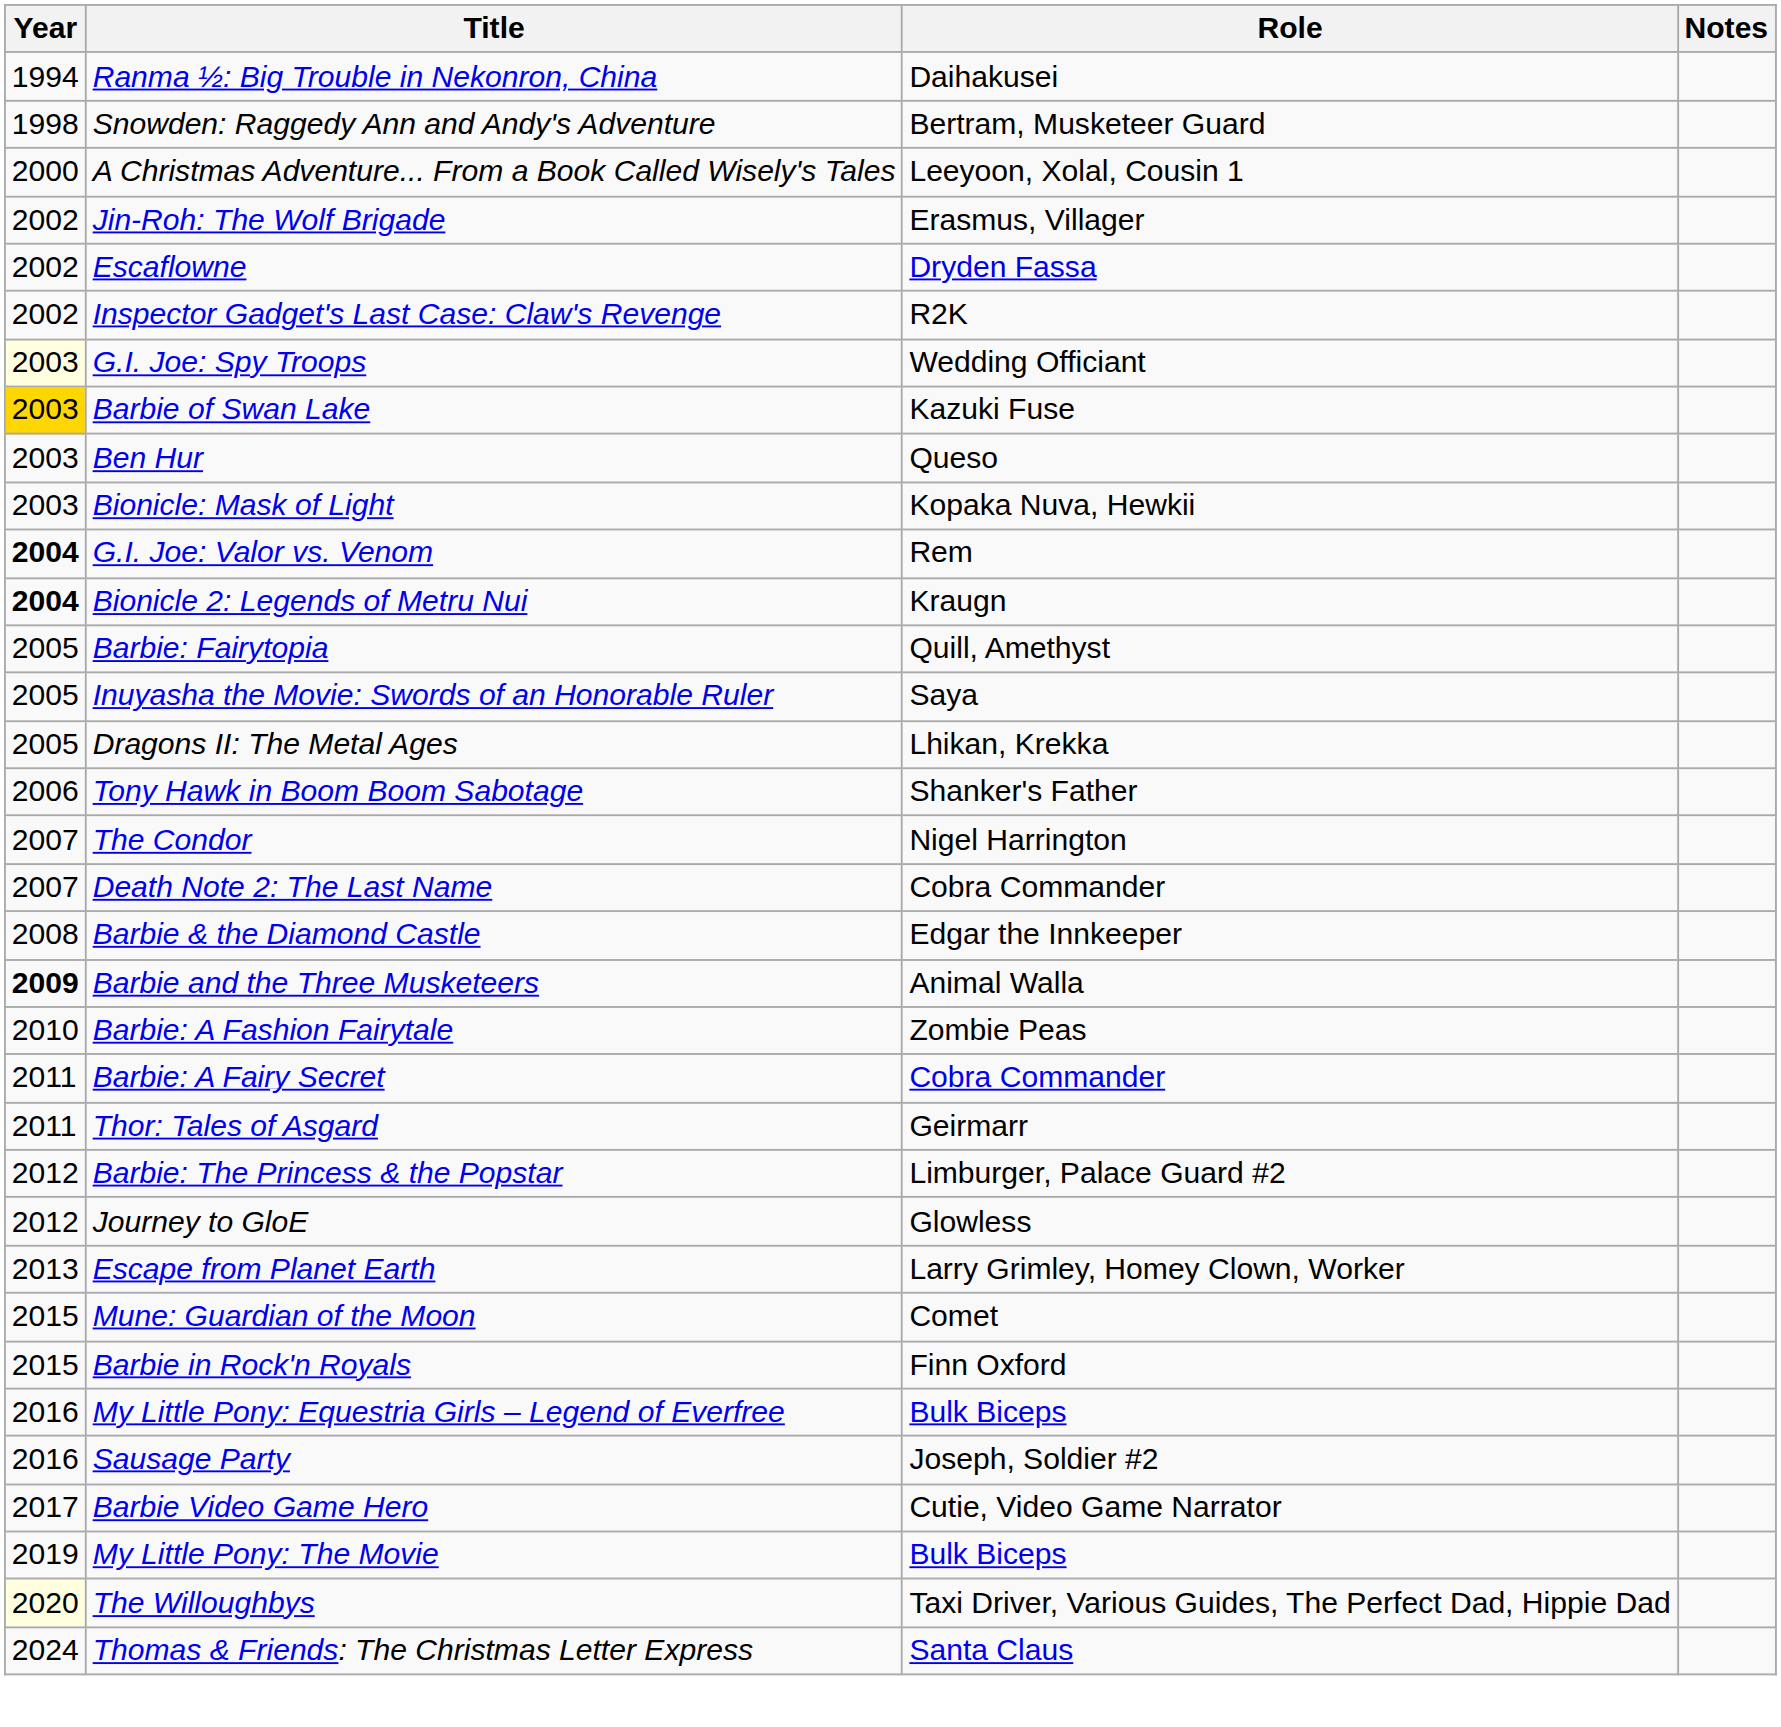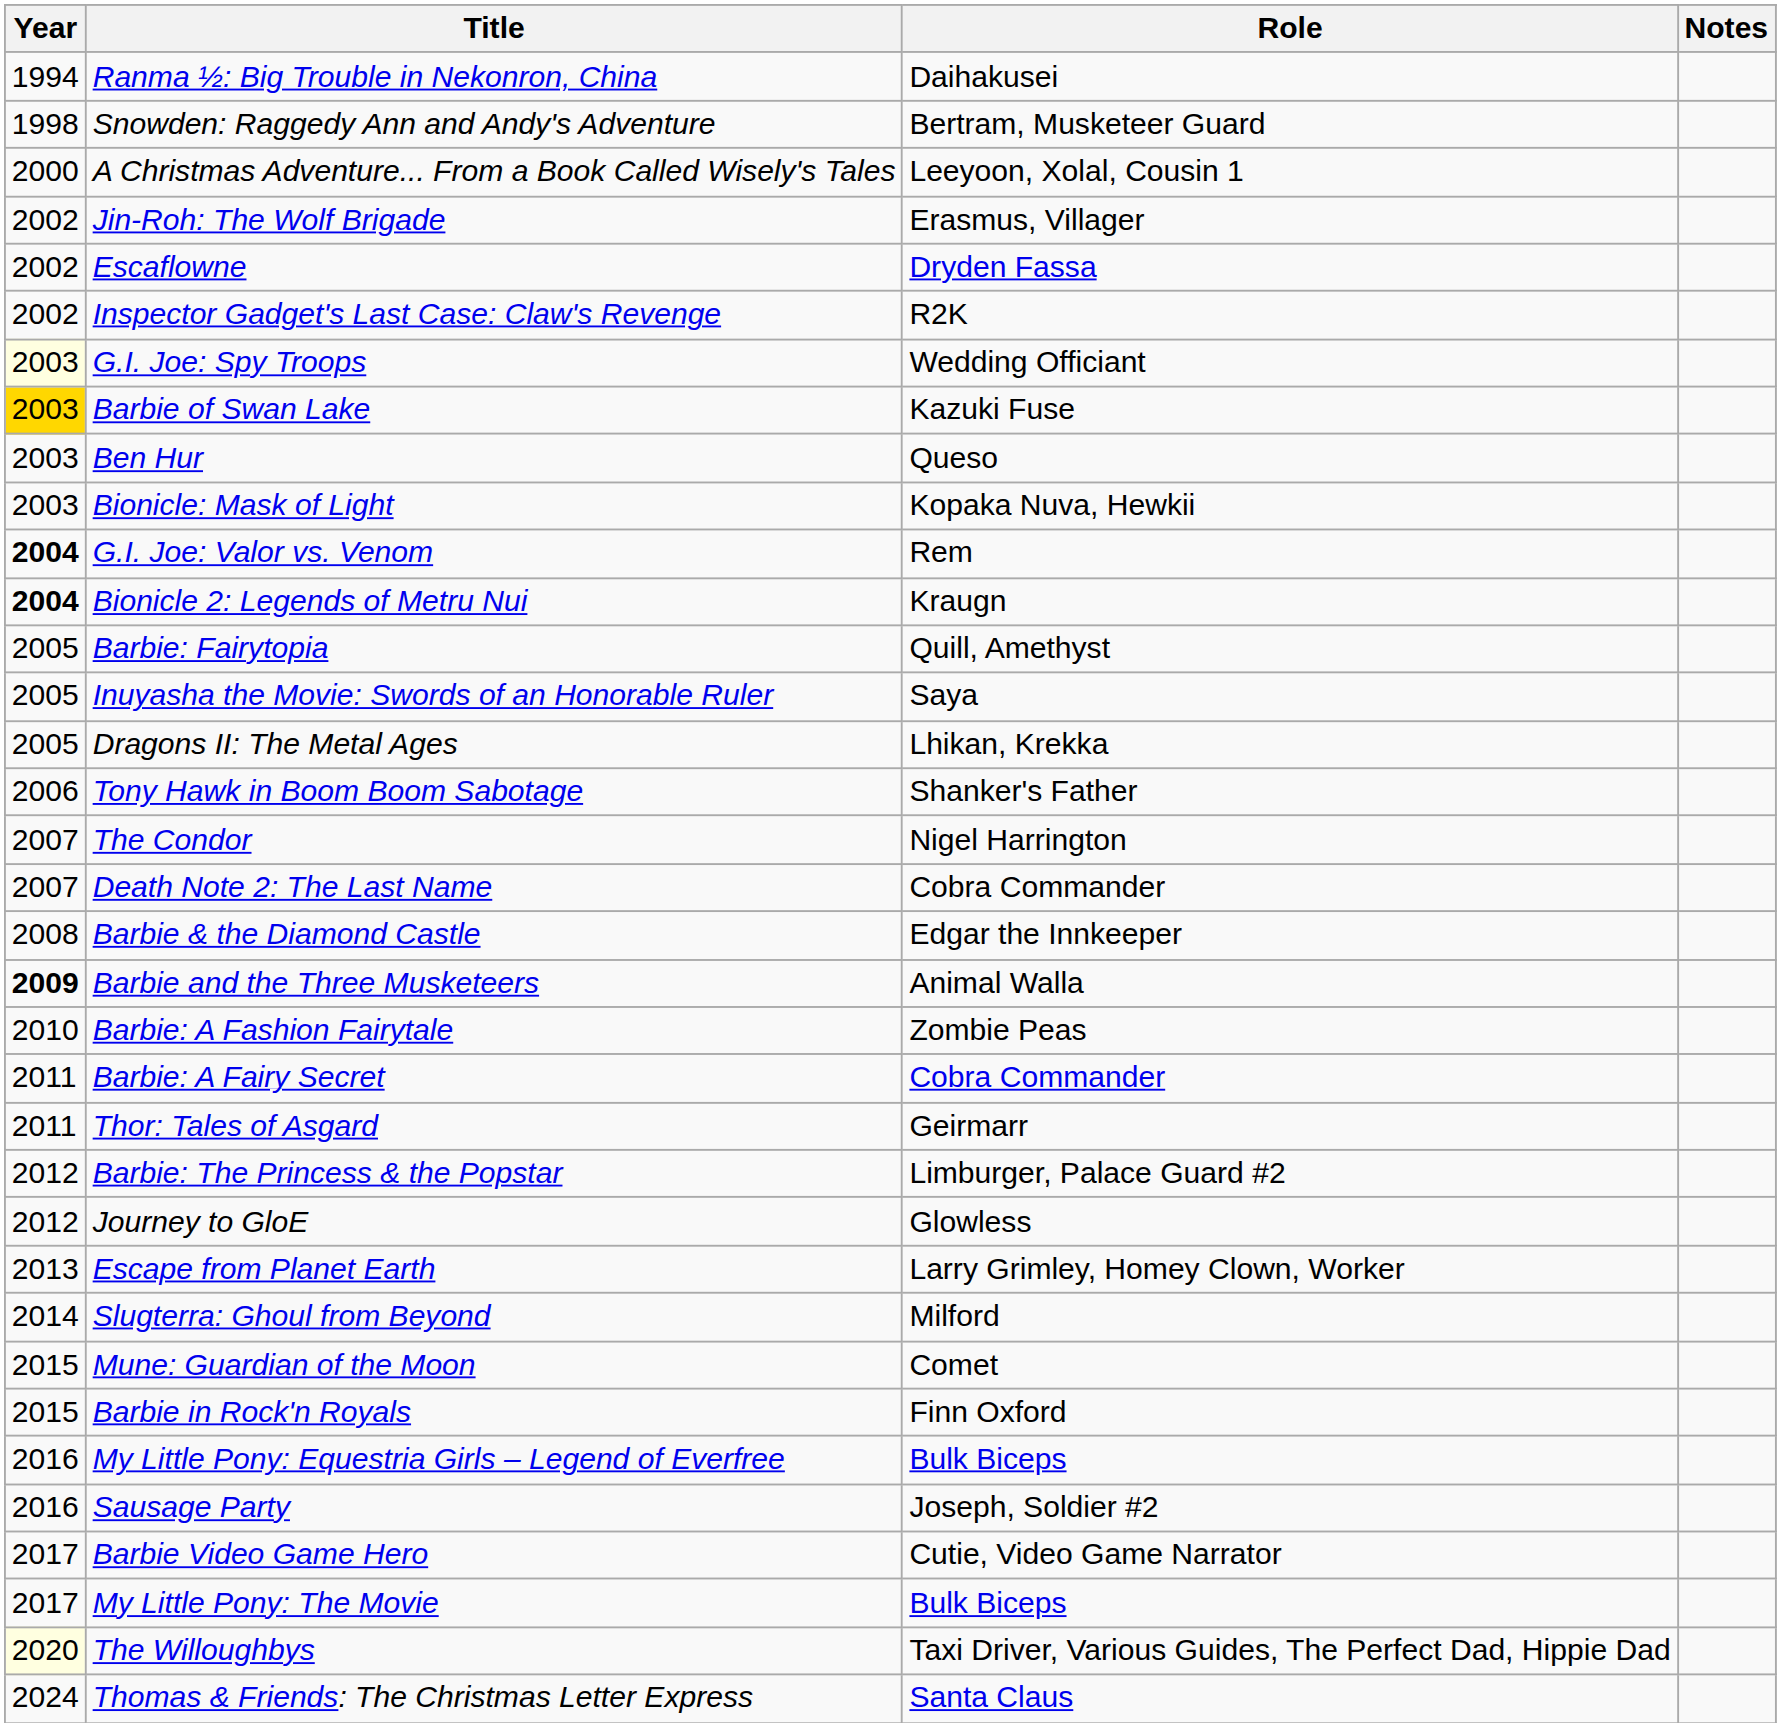+ row: 2014 | Slugterra: Ghoul from Beyond | Milford
My Little Pony: The Movie | Year: 2019 -> 2017
